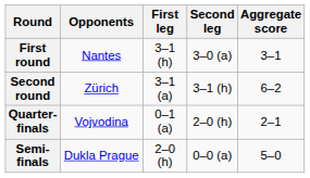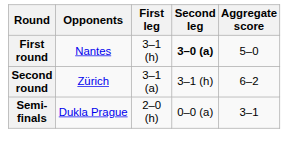First round | Second leg: normal -> bold
First round | Aggregate score: 3–1 -> 5–0
- row: Quarter-finals | Vojvodina | 0–1 (a) | 2–0 (h) | 2–1
Semi-finals | Aggregate score: 5–0 -> 3–1
